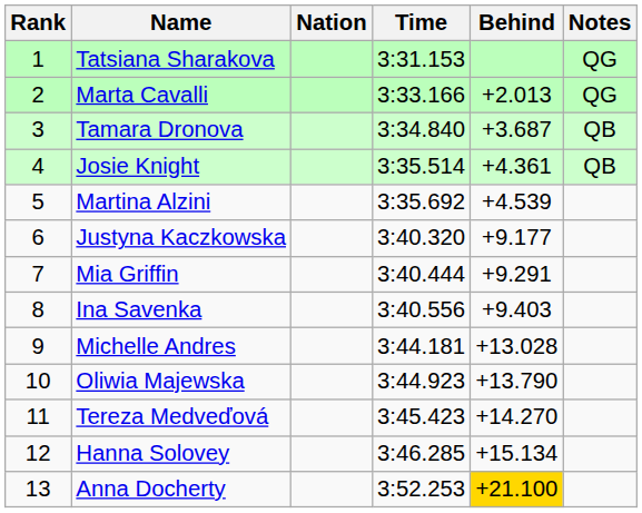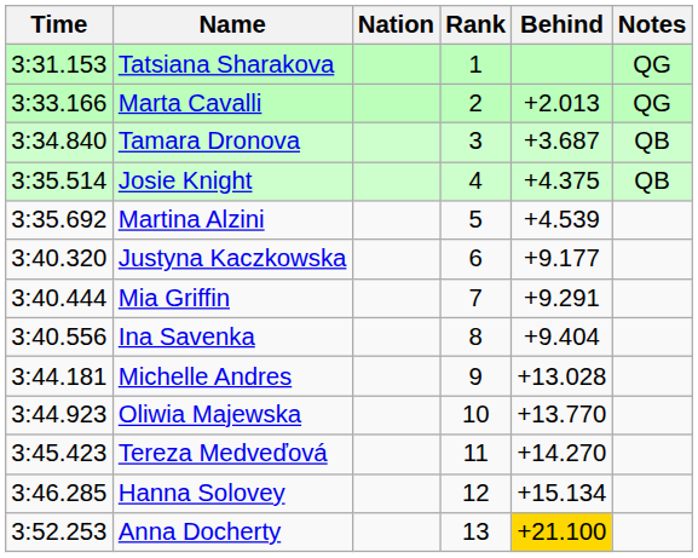columns swapped: Rank <-> Time
Josie Knight | Behind: +4.361 -> +4.375
Ina Savenka | Behind: +9.403 -> +9.404
Oliwia Majewska | Behind: +13.790 -> +13.770
